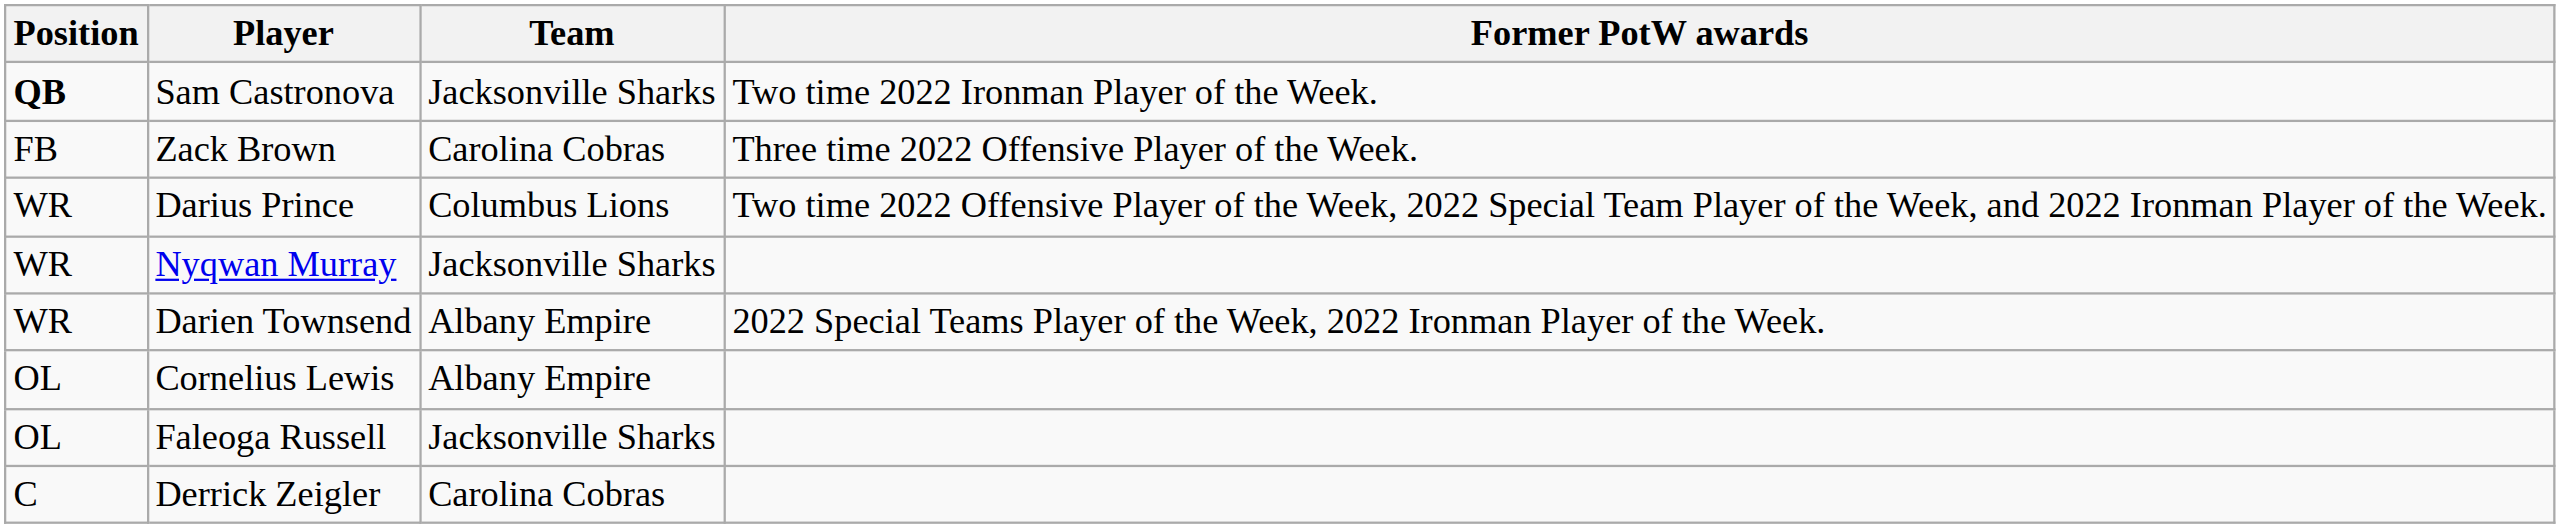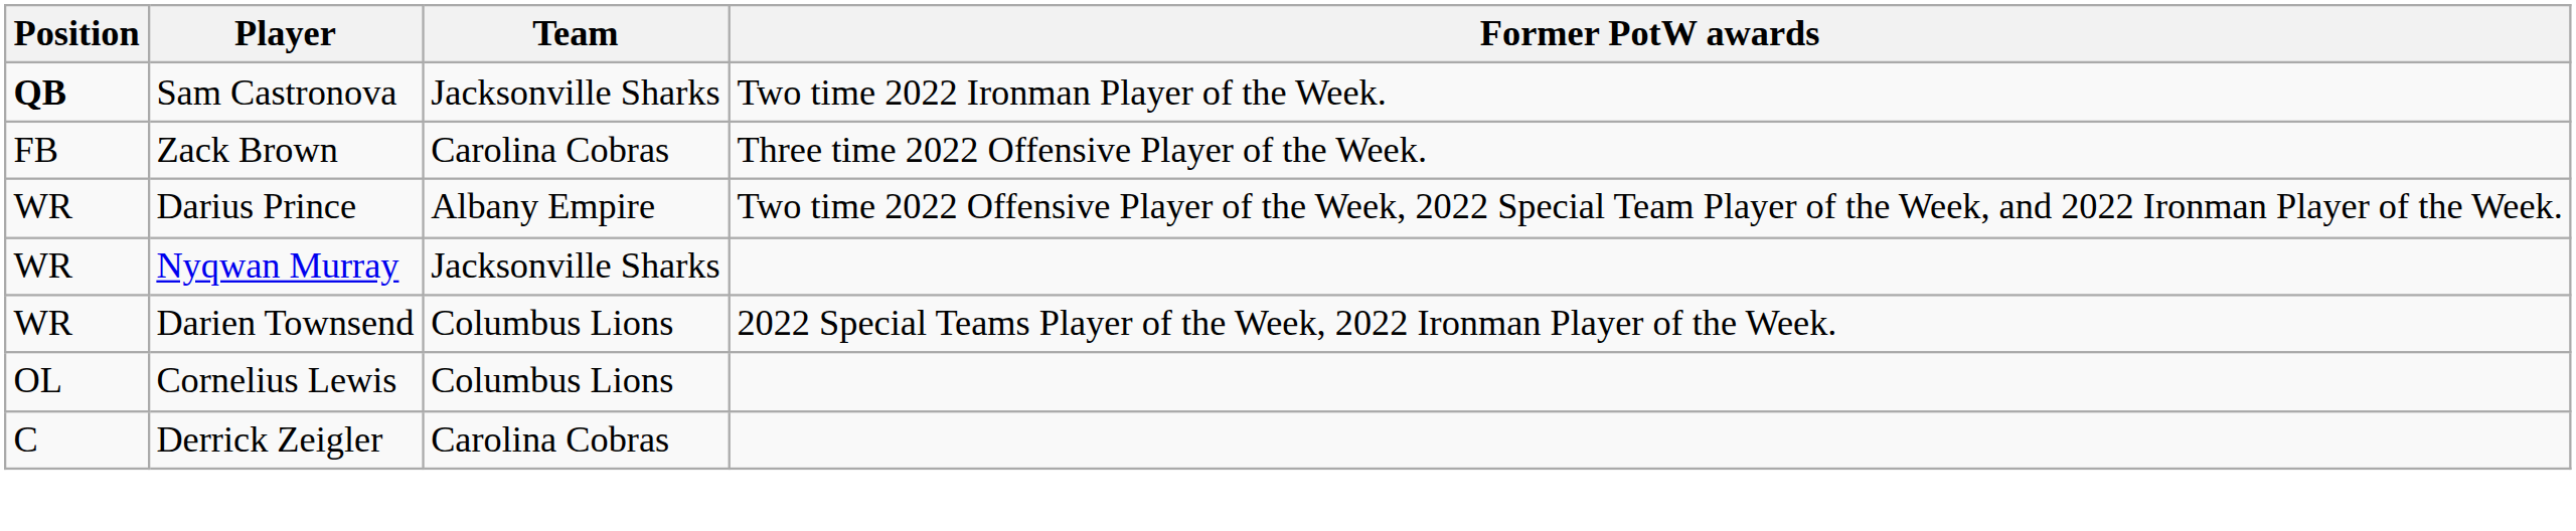Darius Prince | Team: Columbus Lions -> Albany Empire
Darien Townsend | Team: Albany Empire -> Columbus Lions
Cornelius Lewis | Team: Albany Empire -> Columbus Lions
- row: OL | Faleoga Russell | Jacksonville Sharks
